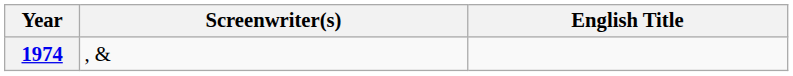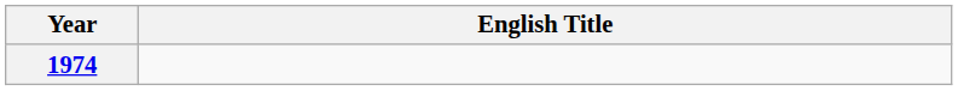- column: Screenwriter(s) | , &
